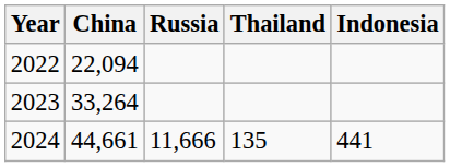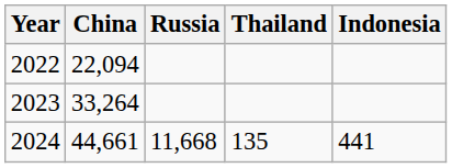2024 | Russia: 11,666 -> 11,668
